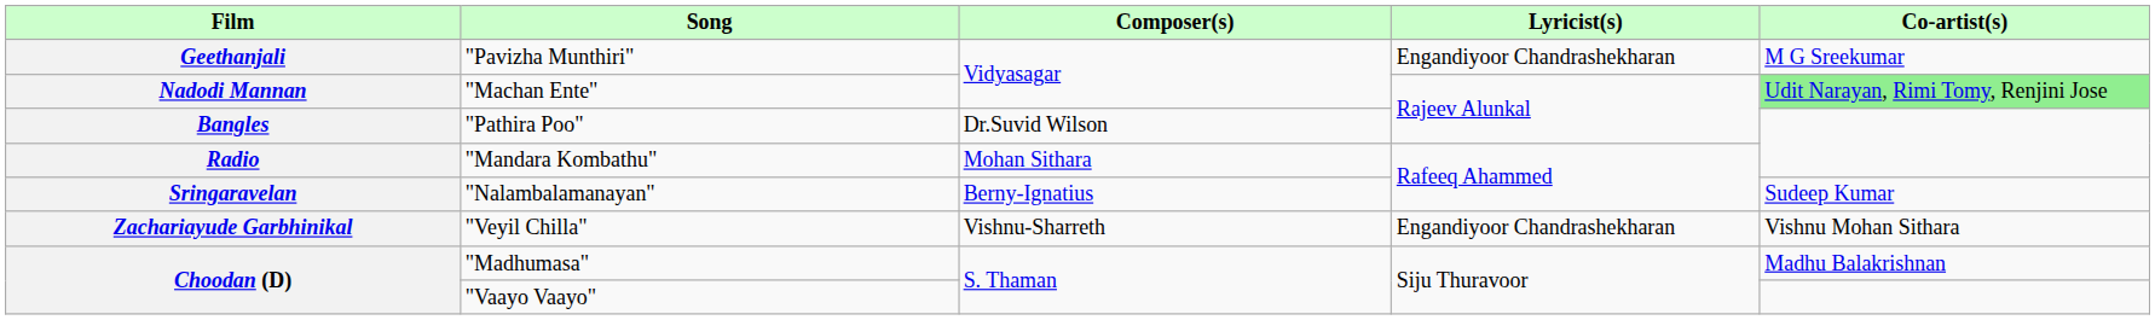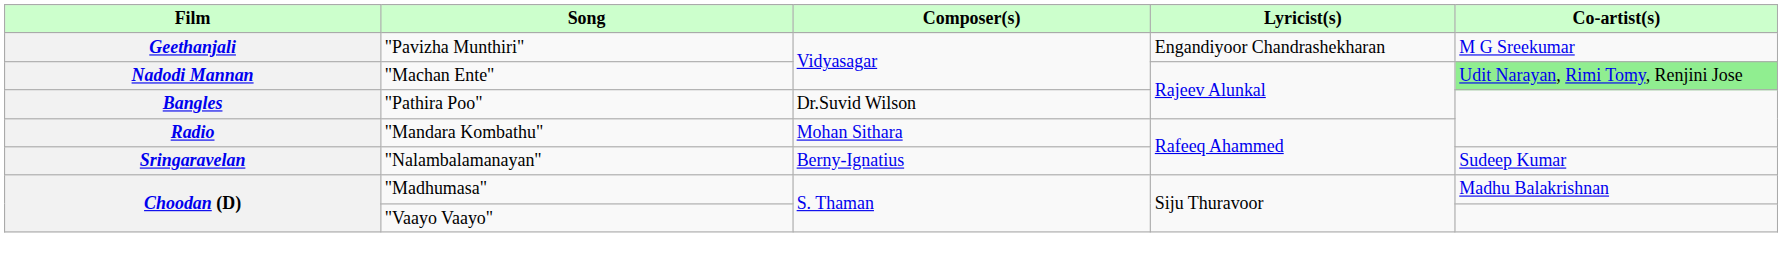- row: Zachariayude Garbhinikal | "Veyil Chilla" | Vishnu-Sharreth | Engandiyoor Chandrashekharan | Vishnu Mohan Sithara
